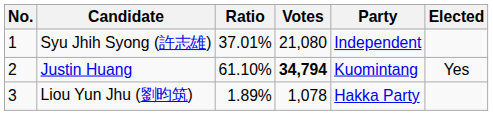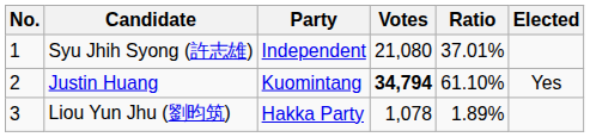columns swapped: Party <-> Ratio
